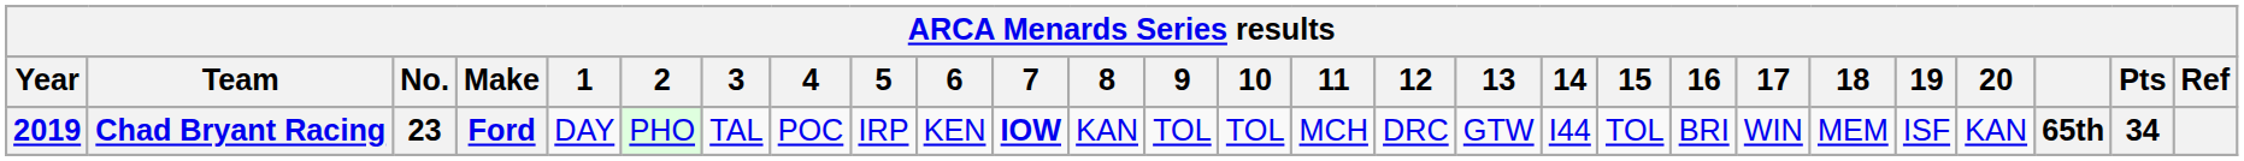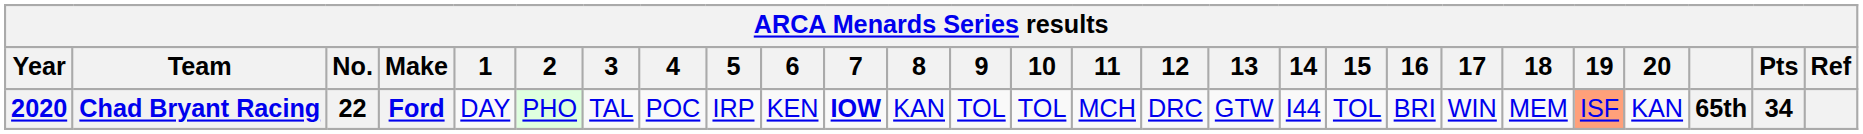Chad Bryant Racing | Year: 2019 -> 2020
Chad Bryant Racing | No.: 23 -> 22
Chad Bryant Racing | 19: no background -> lightsalmon background
